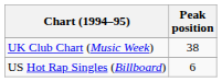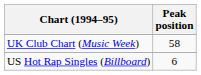UK Club Chart (Music Week) | Peak position: 38 -> 58
